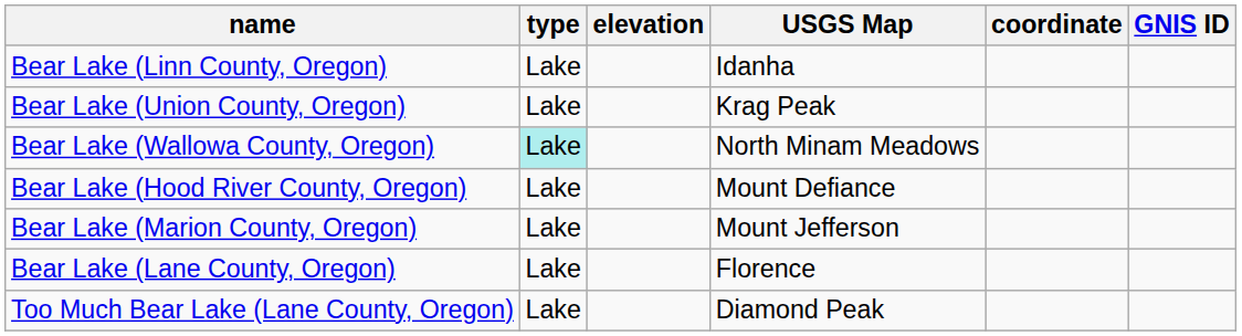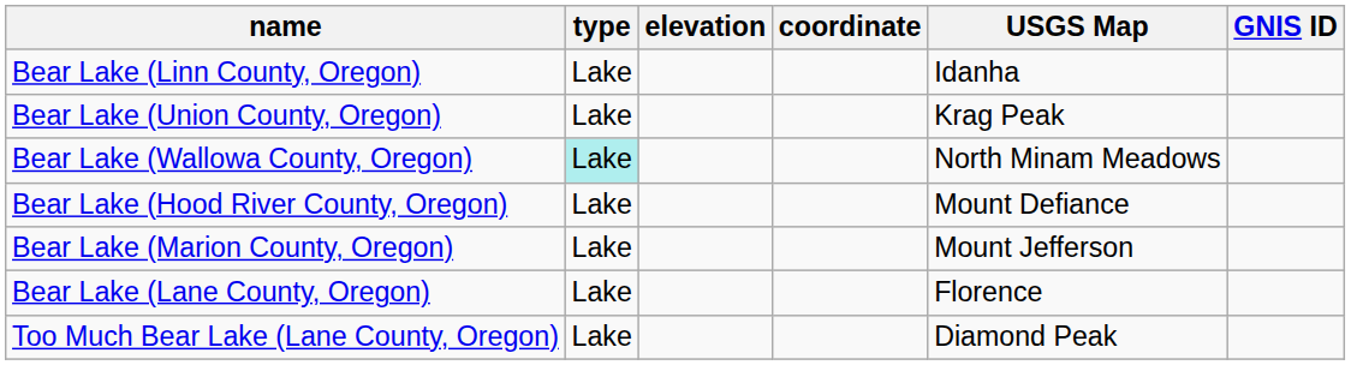columns swapped: coordinate <-> USGS Map
